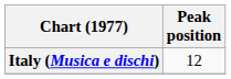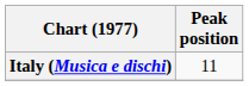Italy (Musica e dischi) | Peak position: 12 -> 11
